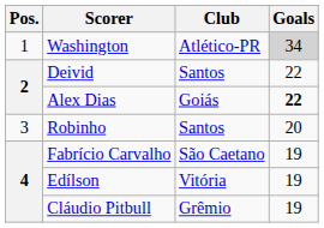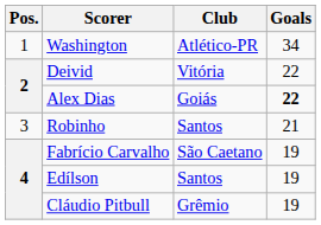Washington | Goals: lightgrey background -> no background
Deivid | Club: Santos -> Vitória
Robinho | Goals: 20 -> 21
Edílson | Club: Vitória -> Santos
